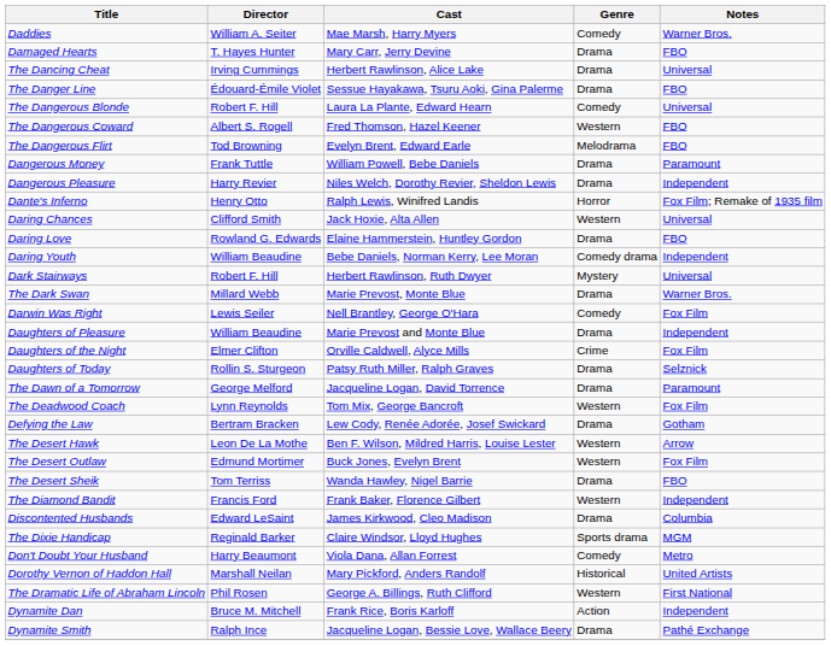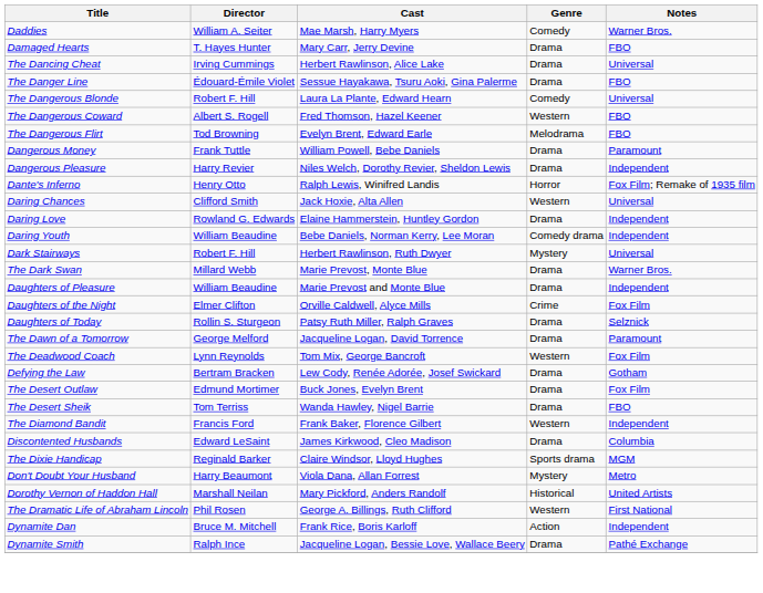Daring Love | Notes: FBO -> Independent
- row: Darwin Was Right | Lewis Seiler | Nell Brantley, George O'Hara | Comedy | Fox Film
- row: The Desert Hawk | Leon De La Mothe | Ben F. Wilson, Mildred Harris, Louise Lester | Western | Arrow
The Desert Outlaw | Genre: Western -> Drama
Don't Doubt Your Husband | Genre: Comedy -> Mystery
